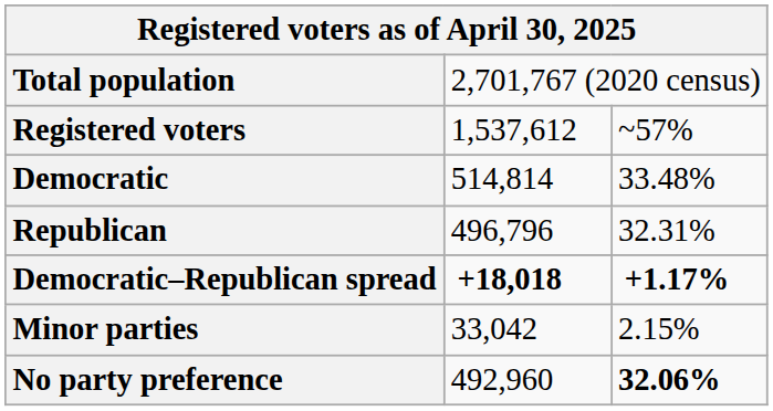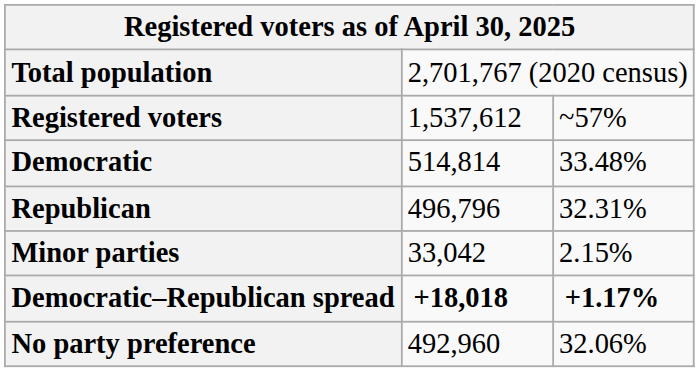rows swapped: Democratic–Republican spread <-> Minor parties
No party preference | column 3: bold -> normal
